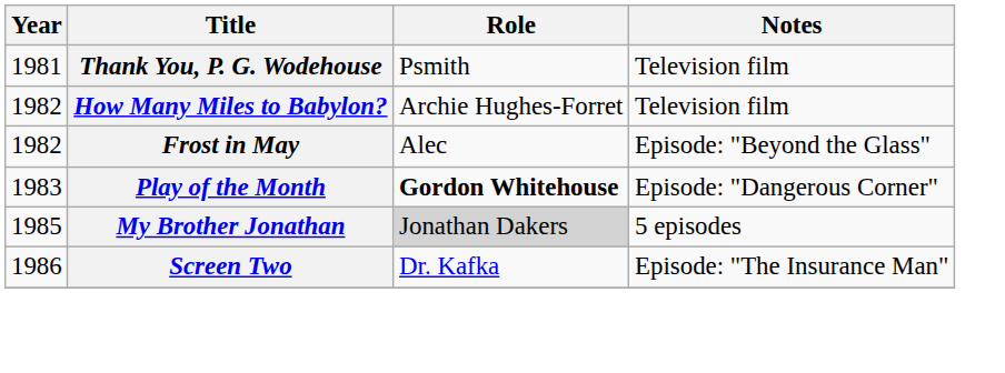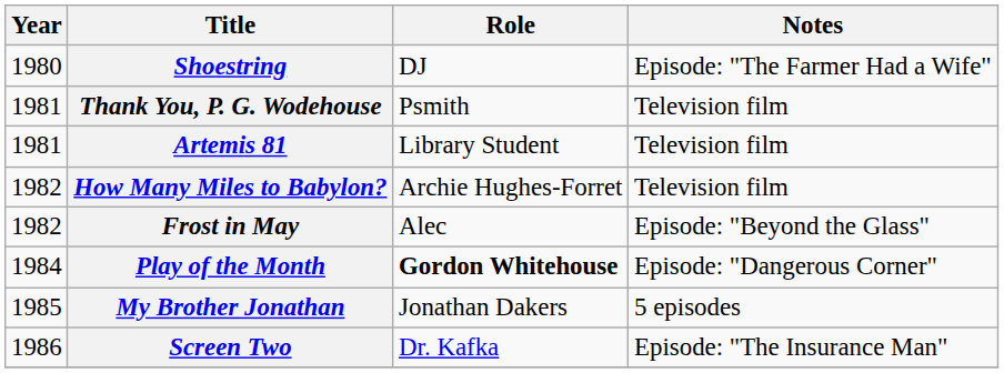+ row: 1980 | Shoestring | DJ | Episode: "The Farmer Had a Wife"
+ row: 1981 | Artemis 81 | Library Student | Television film
Play of the Month | Year: 1983 -> 1984
My Brother Jonathan | Role: lightgrey background -> no background
